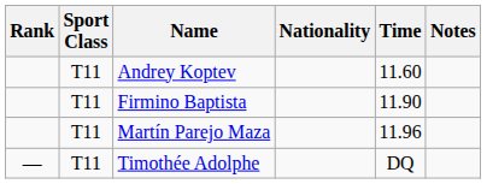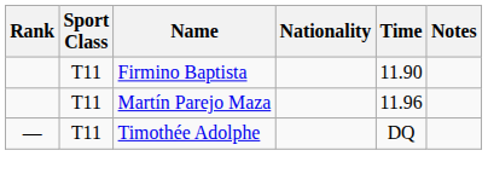- row: T11 | Andrey Koptev | 11.60
